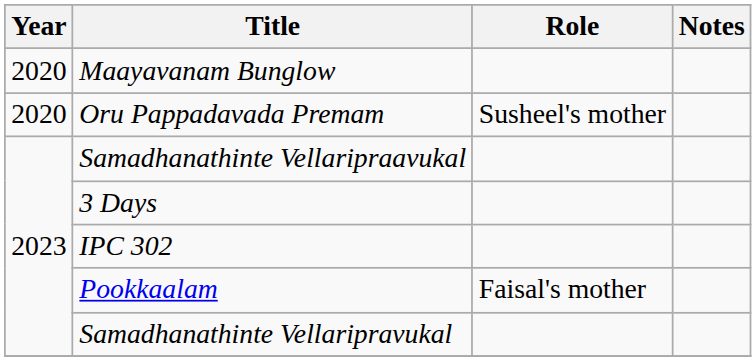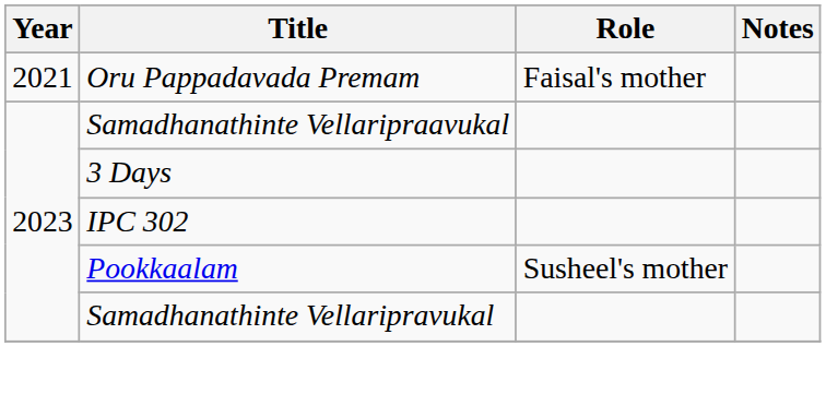- row: 2020 | Maayavanam Bunglow
Oru Pappadavada Premam | Year: 2020 -> 2021
Oru Pappadavada Premam | Role: Susheel's mother -> Faisal's mother
Pookkaalam | Role: Faisal's mother -> Susheel's mother
